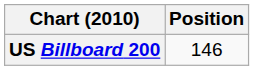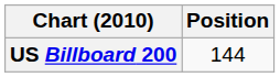US Billboard 200 | Position: 146 -> 144
